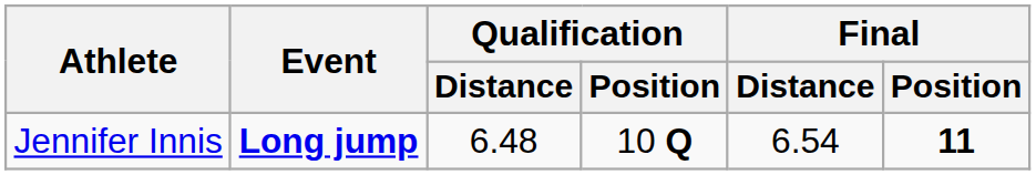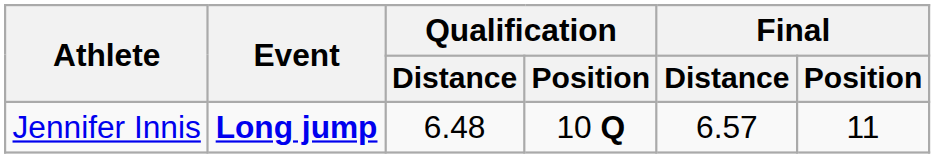Jennifer Innis | Final / Distance: 6.54 -> 6.57
Jennifer Innis | Final / Position: bold -> normal
